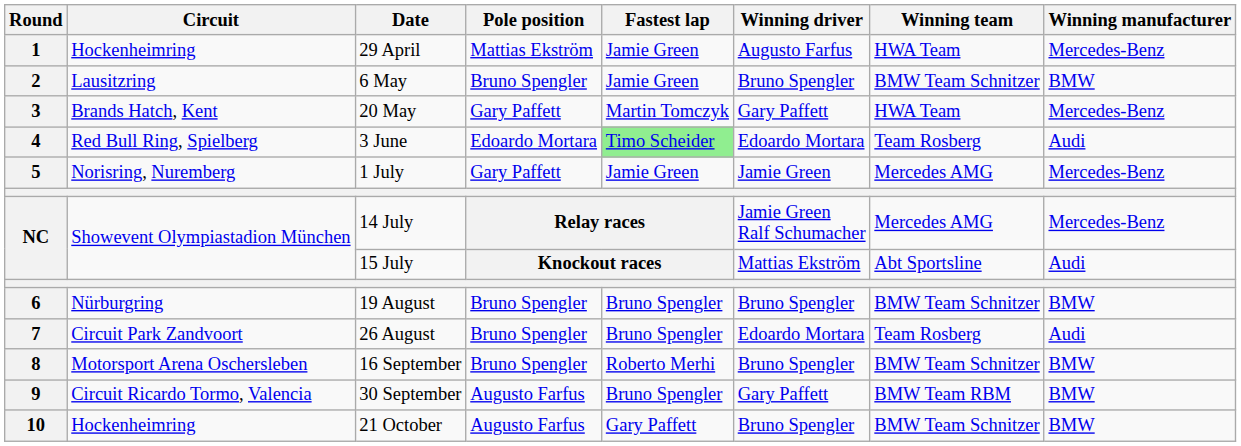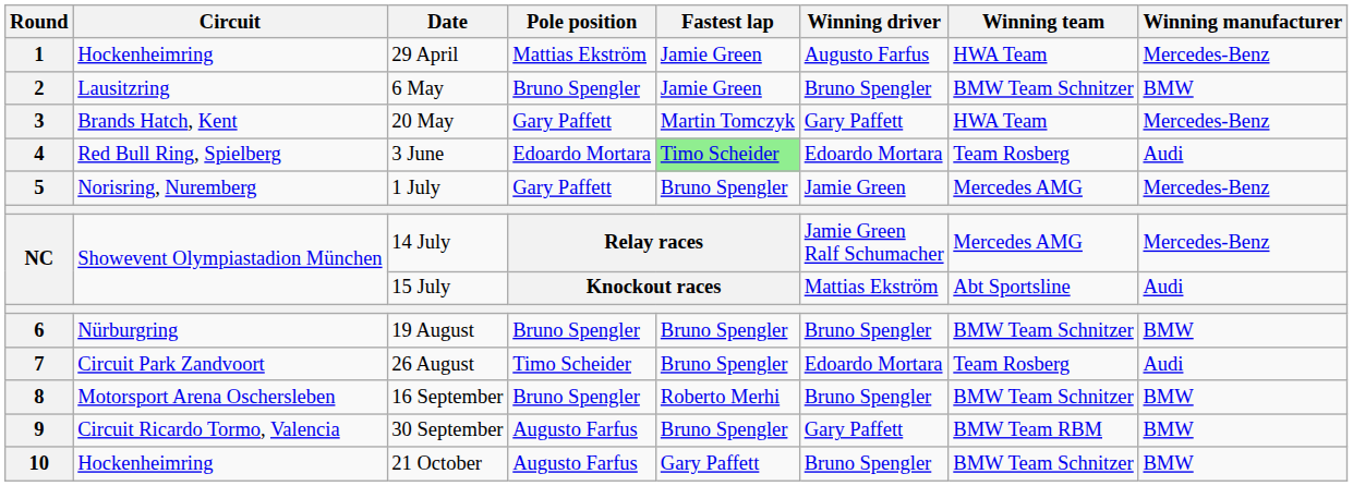5 | Fastest lap: Jamie Green -> Bruno Spengler
7 | Pole position: Bruno Spengler -> Timo Scheider
